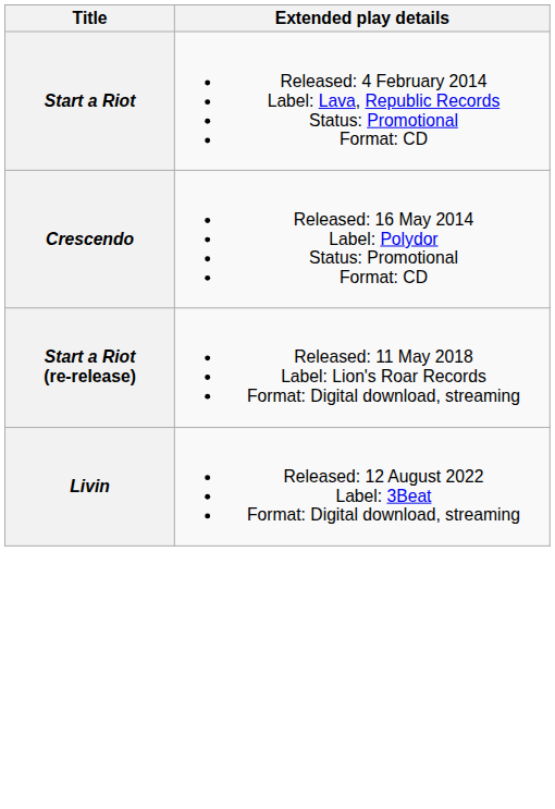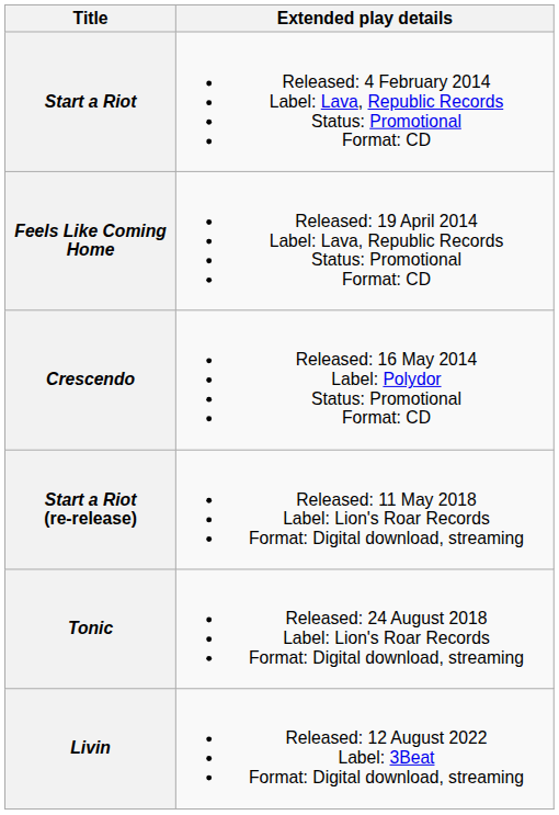+ row: Feels Like Coming Home | Released: 19 April 2014 Label: Lava, Republic Records Status: Promotional Format: CD
+ row: Tonic | Released: 24 August 2018 Label: Lion's Roar Records Format: Digital download, streaming
